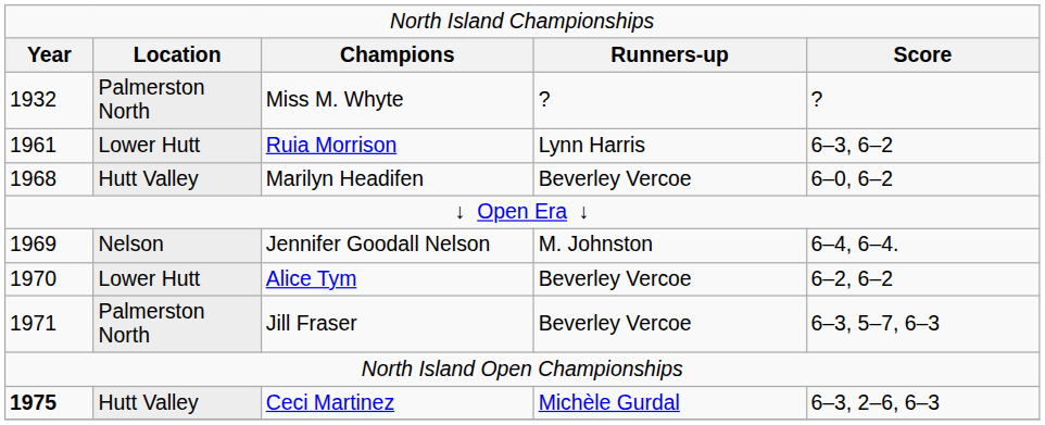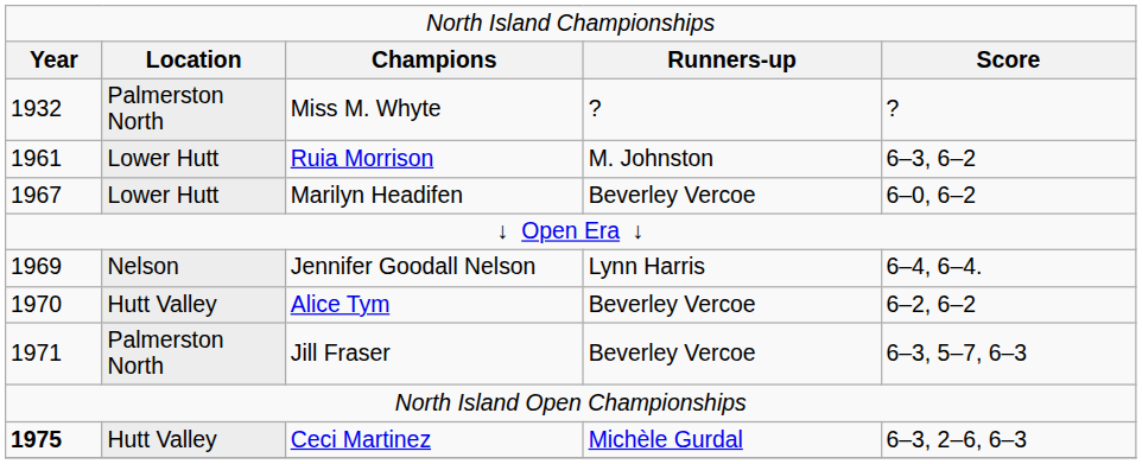Ruia Morrison | column 4: Lynn Harris -> M. Johnston
Marilyn Headifen | column 1: 1968 -> 1967
Marilyn Headifen | column 2: Hutt Valley -> Lower Hutt
Jennifer Goodall Nelson | column 4: M. Johnston -> Lynn Harris
Alice Tym | column 2: Lower Hutt -> Hutt Valley
